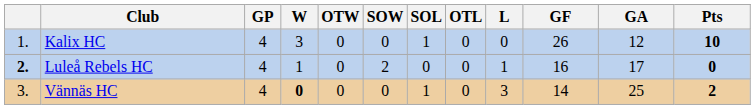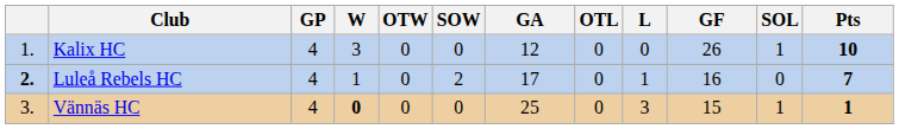columns swapped: SOL <-> GA
Luleå Rebels HC | Pts: 0 -> 7
Vännäs HC | GF: 14 -> 15
Vännäs HC | Pts: 2 -> 1
